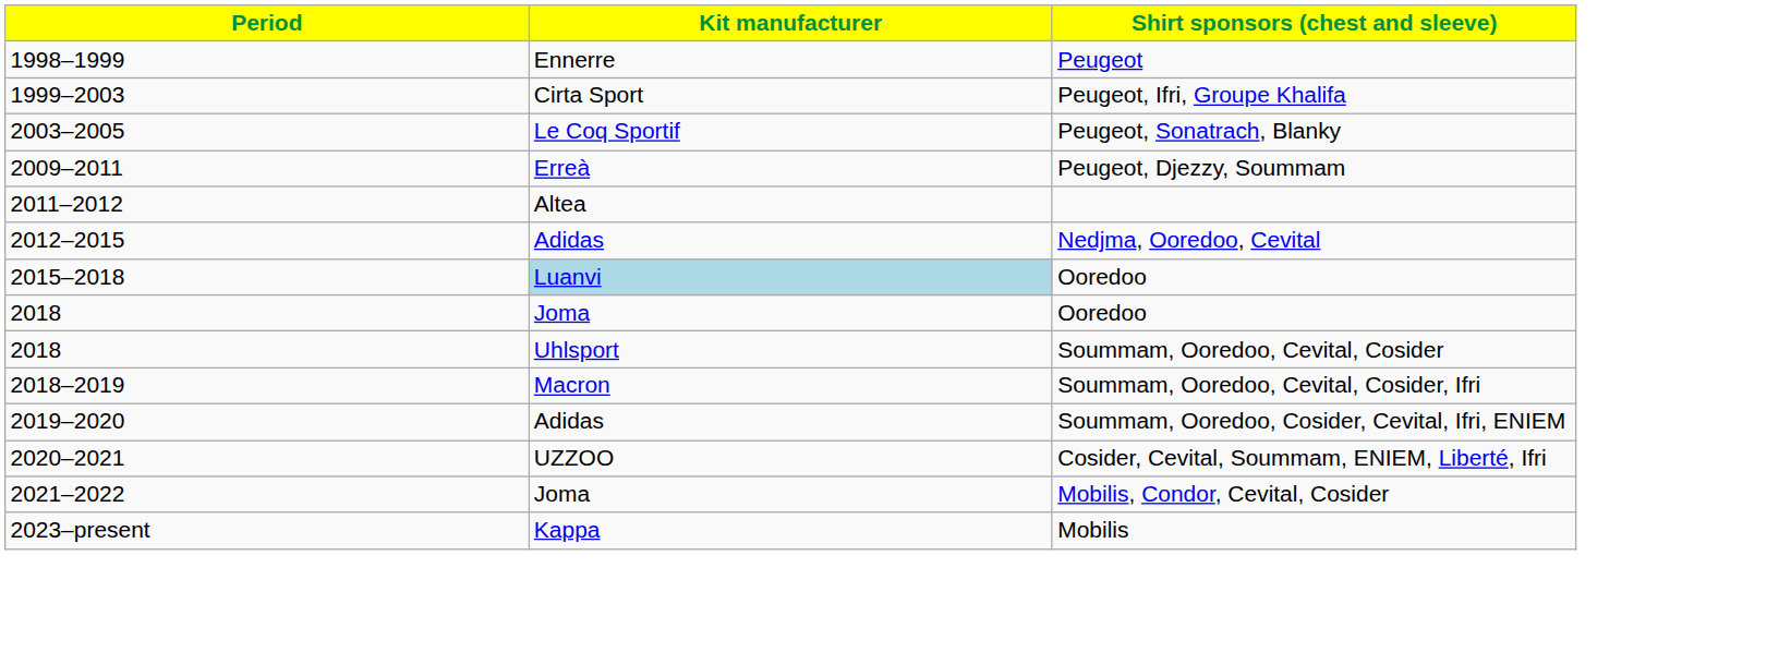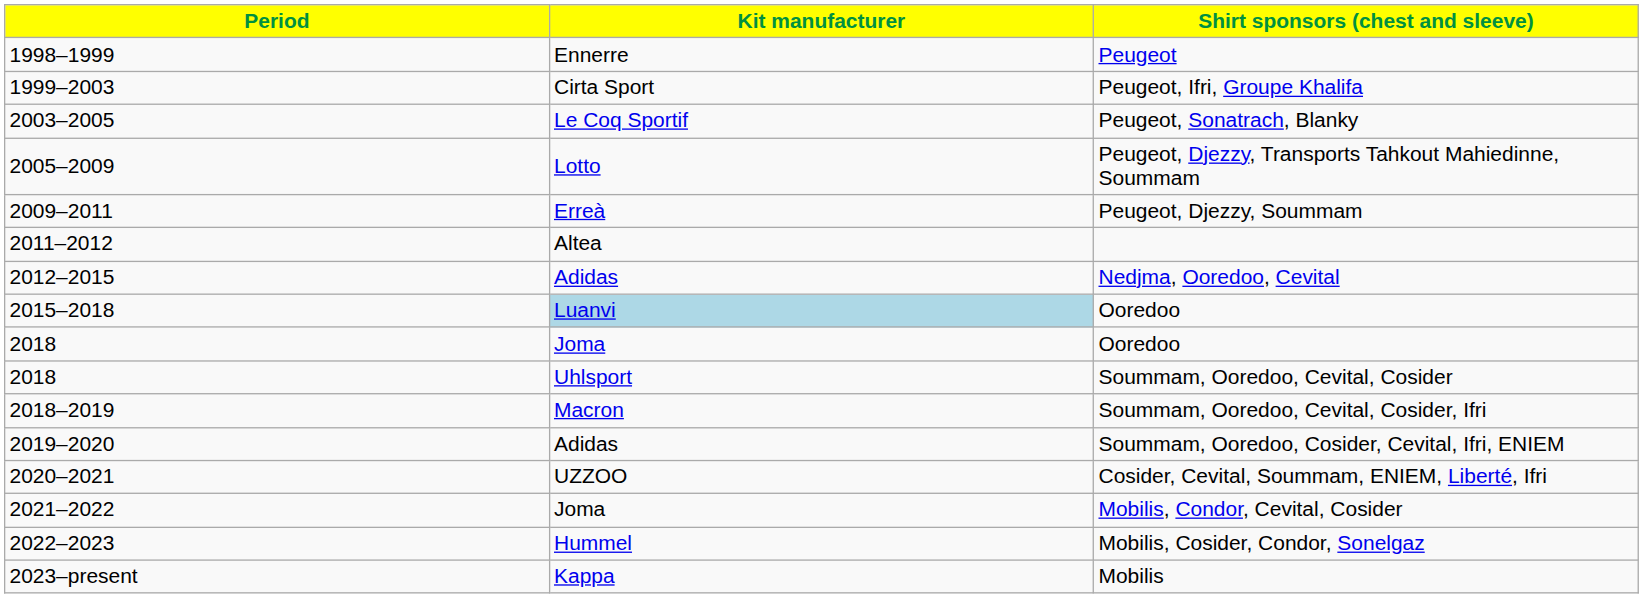+ row: 2005–2009 | Lotto | Peugeot, Djezzy, Transports Tahkout Mahiedinne, Soummam
+ row: 2022–2023 | Hummel | Mobilis, Cosider, Condor, Sonelgaz
